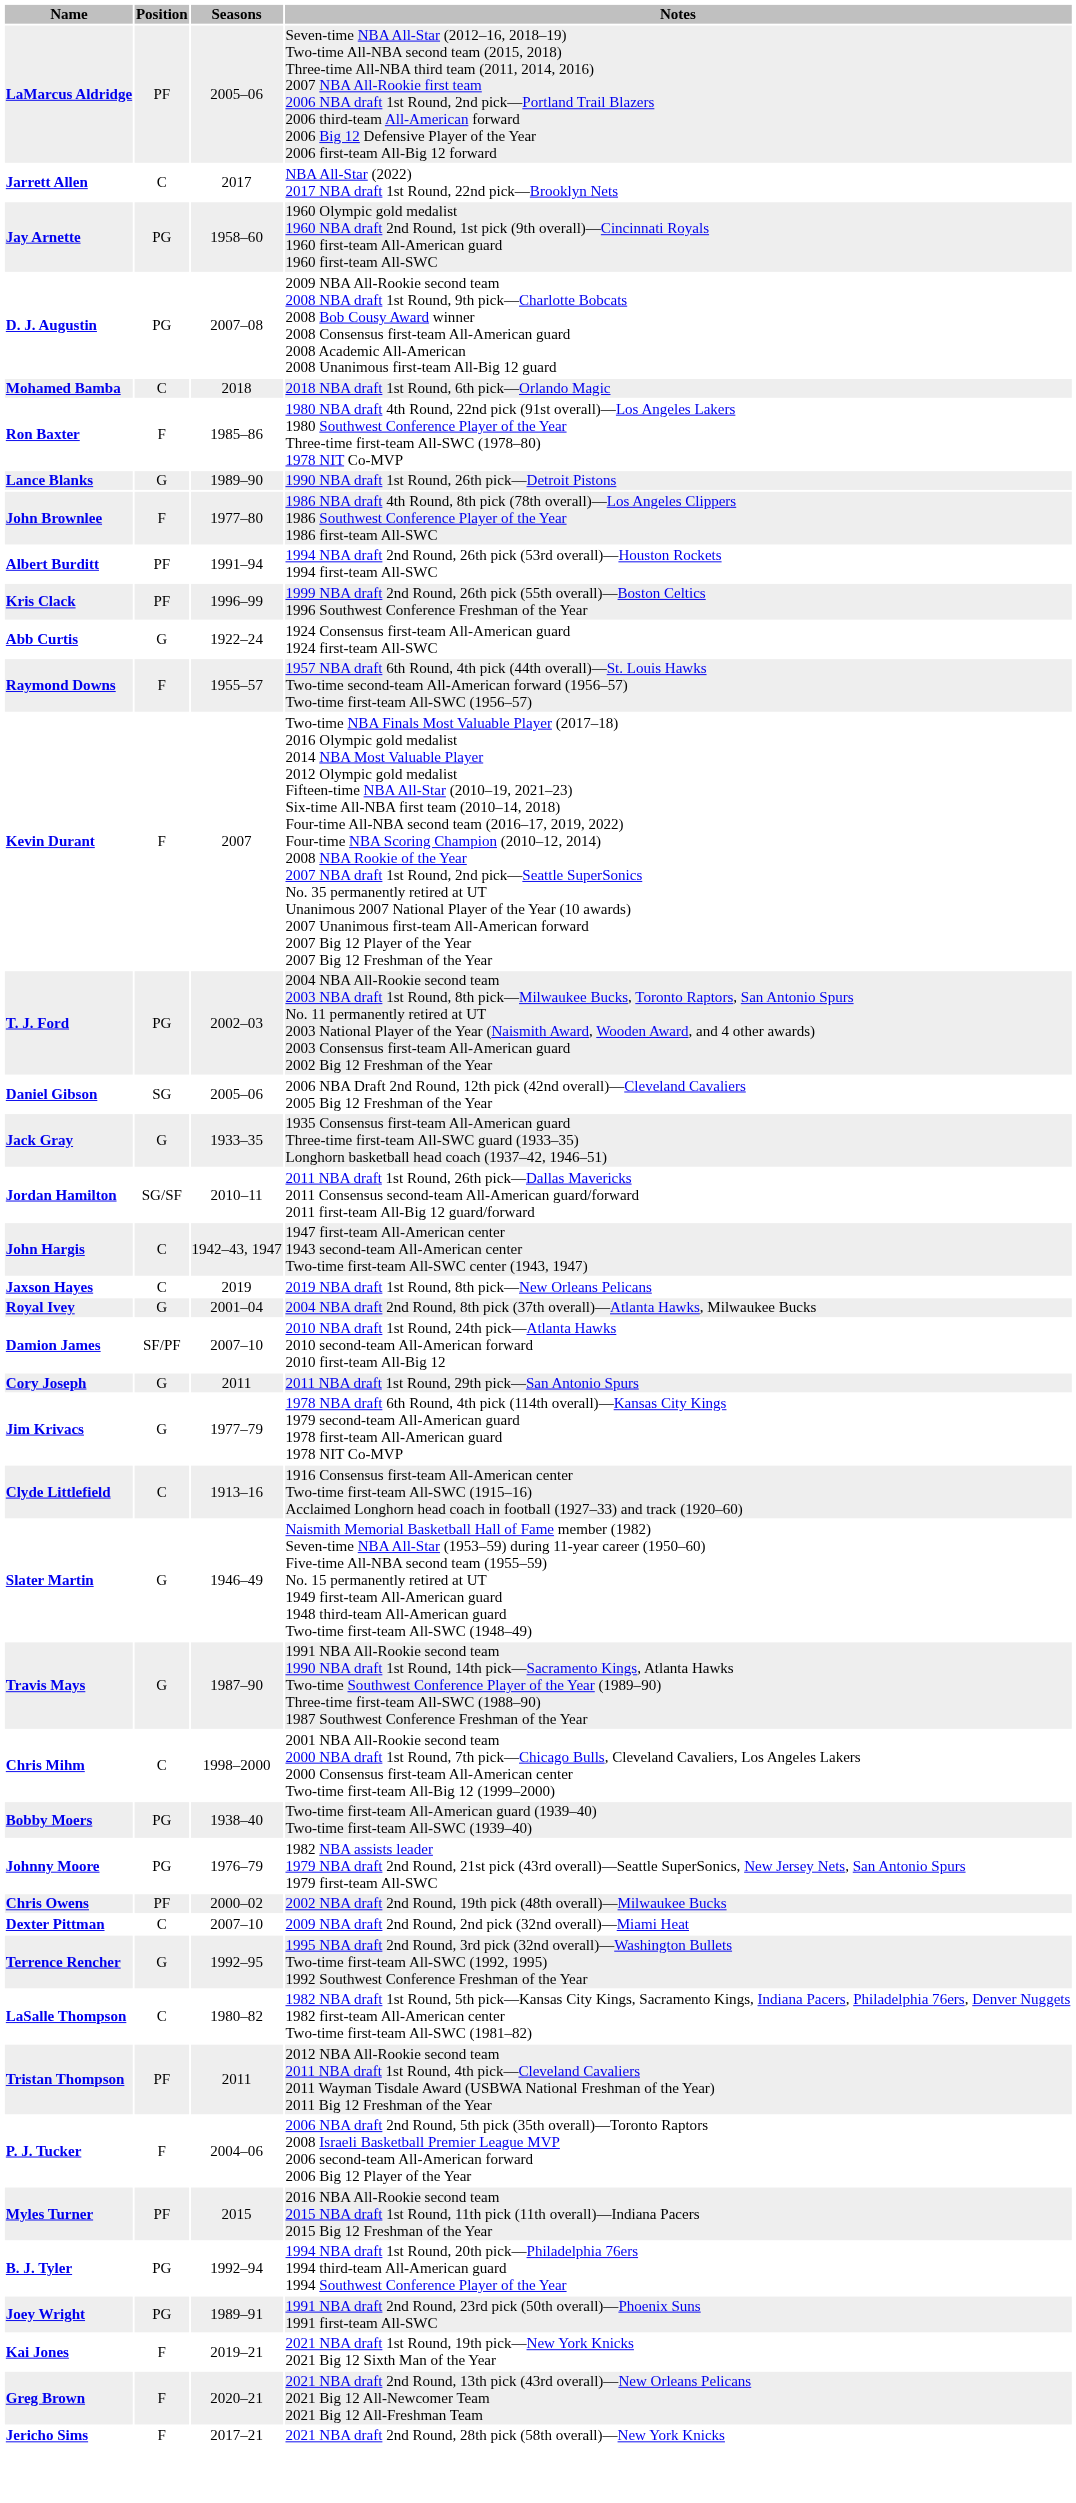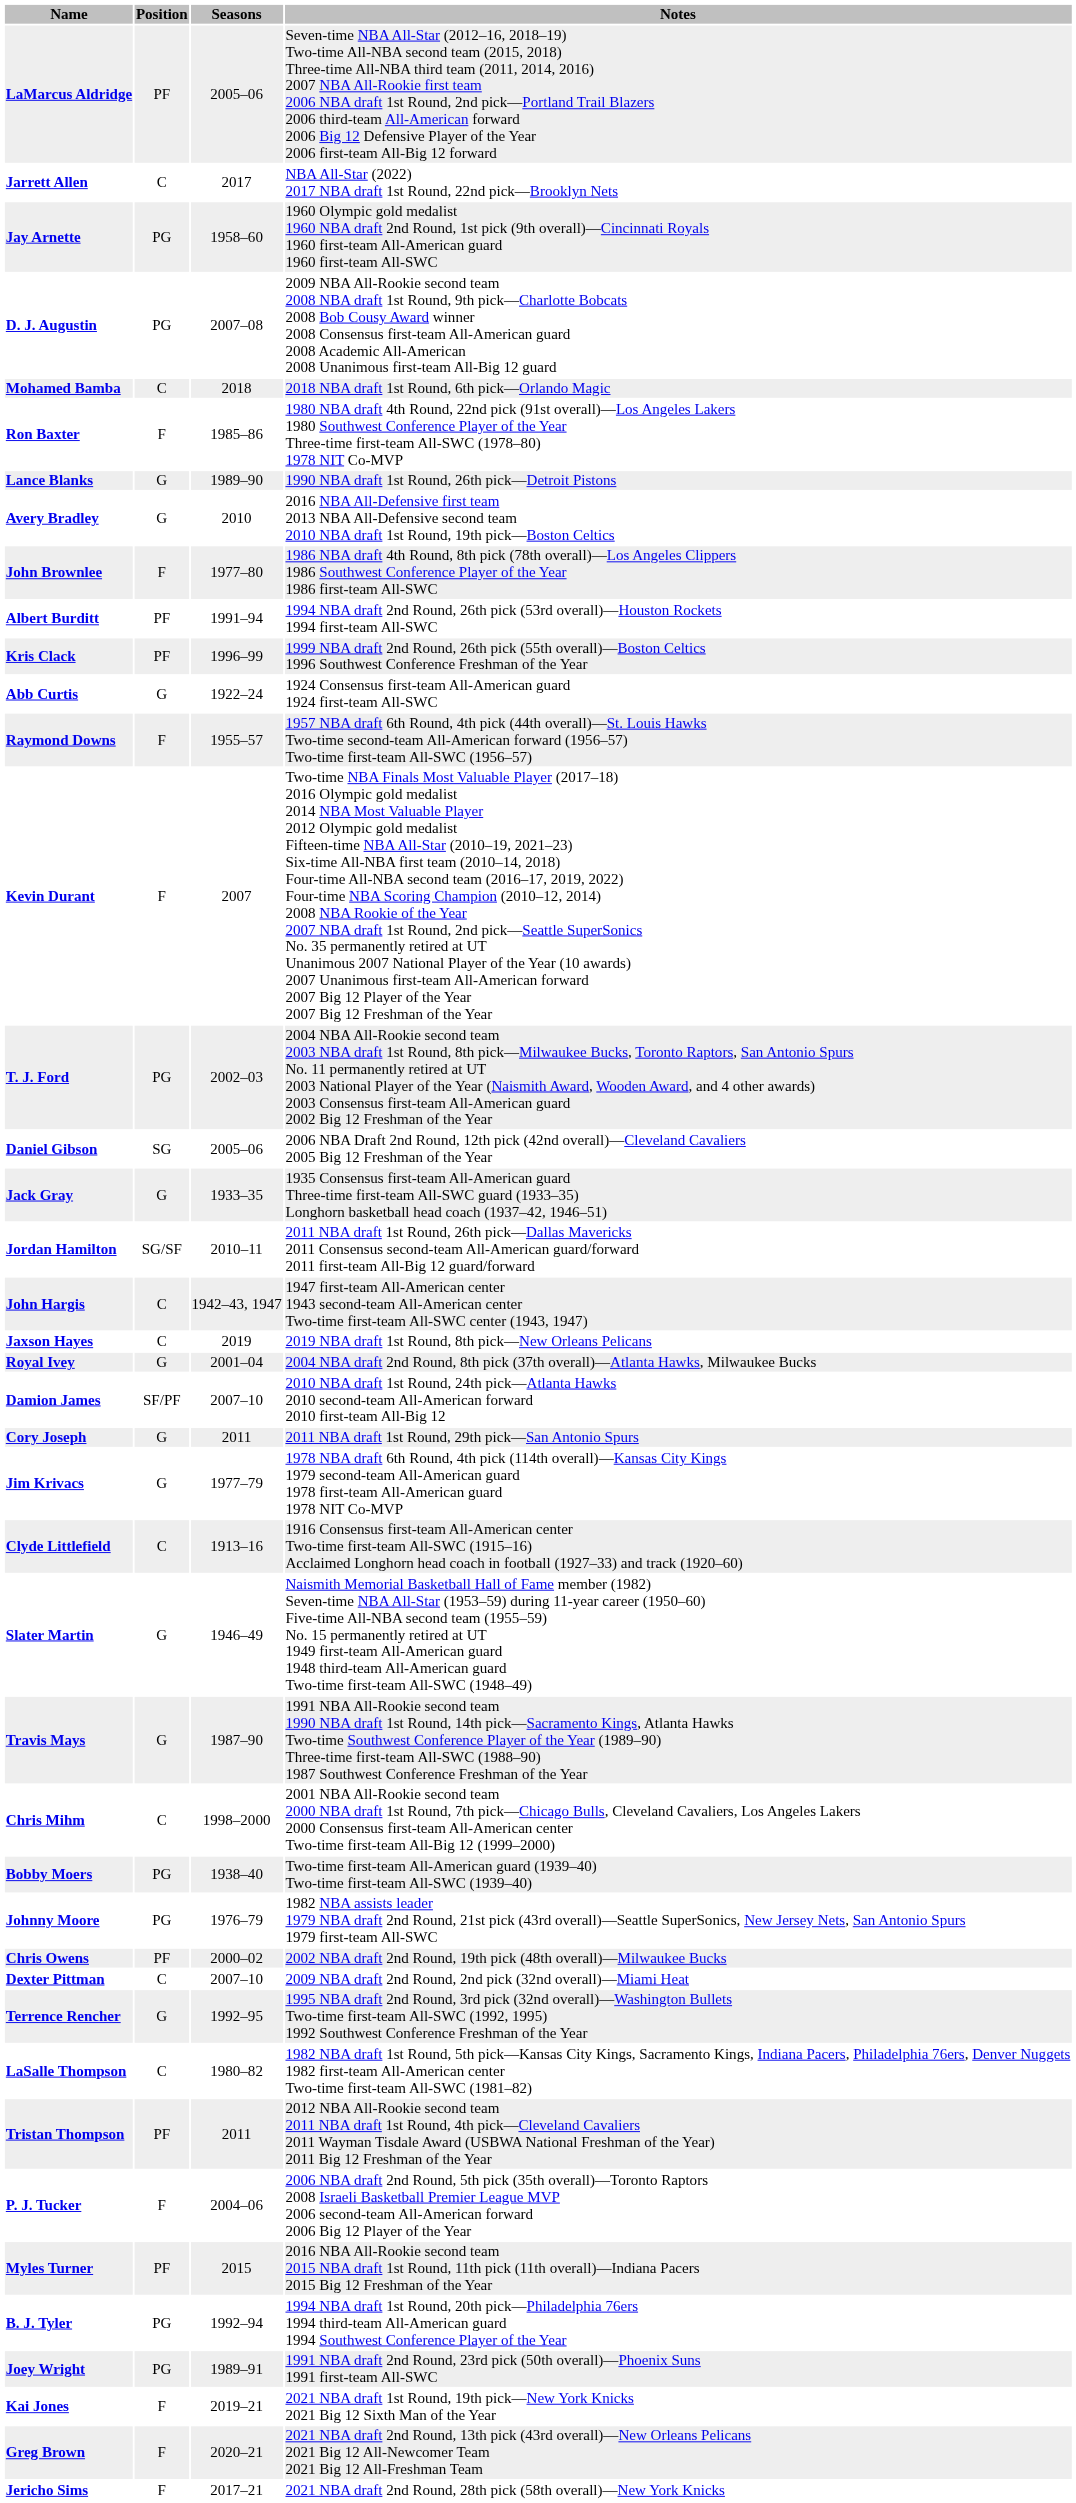+ row: Avery Bradley | G | 2010 | 2016 NBA All-Defensive first team 2013 NBA All-Defensive second team 2010 NBA draft 1st Round, 19th pick—Boston Celtics
